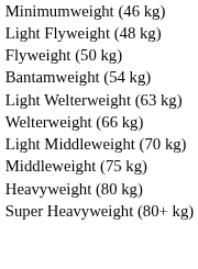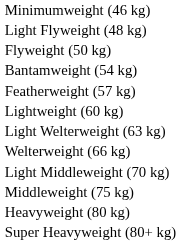+ row: Featherweight (57 kg)
+ row: Lightweight (60 kg)
